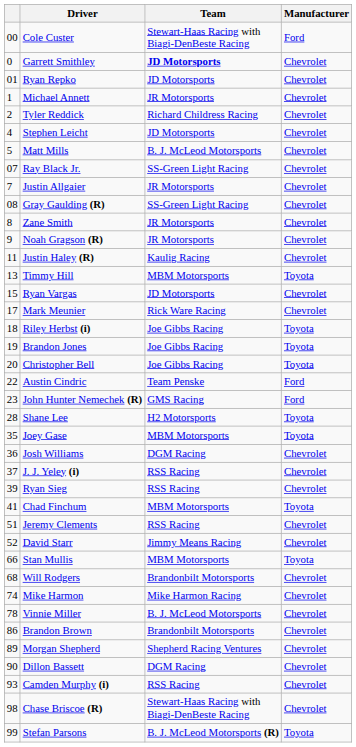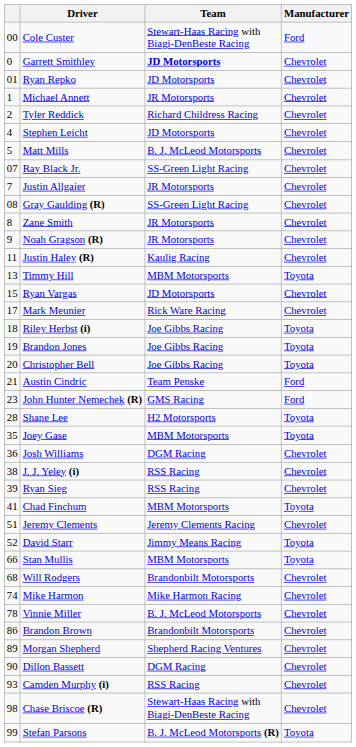Austin Cindric | column 1: 22 -> 21
J. J. Yeley (i) | column 1: 37 -> 38
Jeremy Clements | Team: RSS Racing -> Jeremy Clements Racing
David Starr | Manufacturer: Chevrolet -> Toyota
